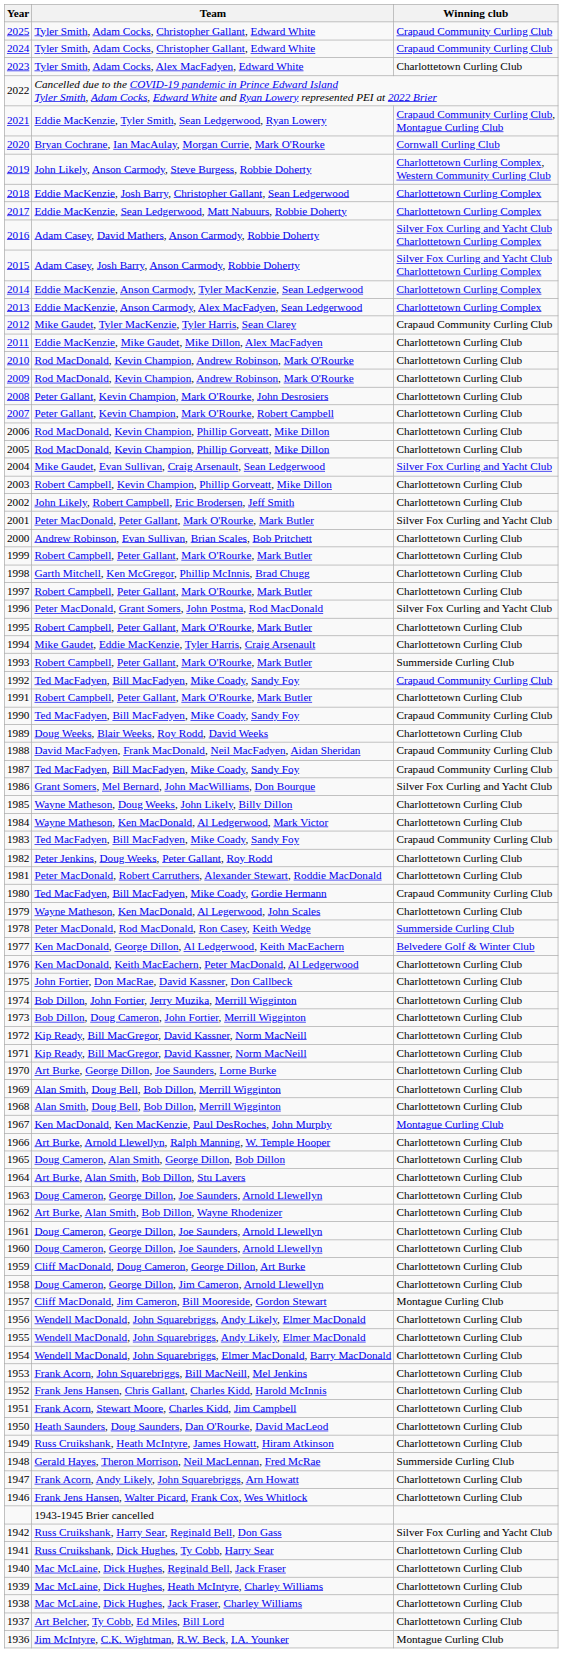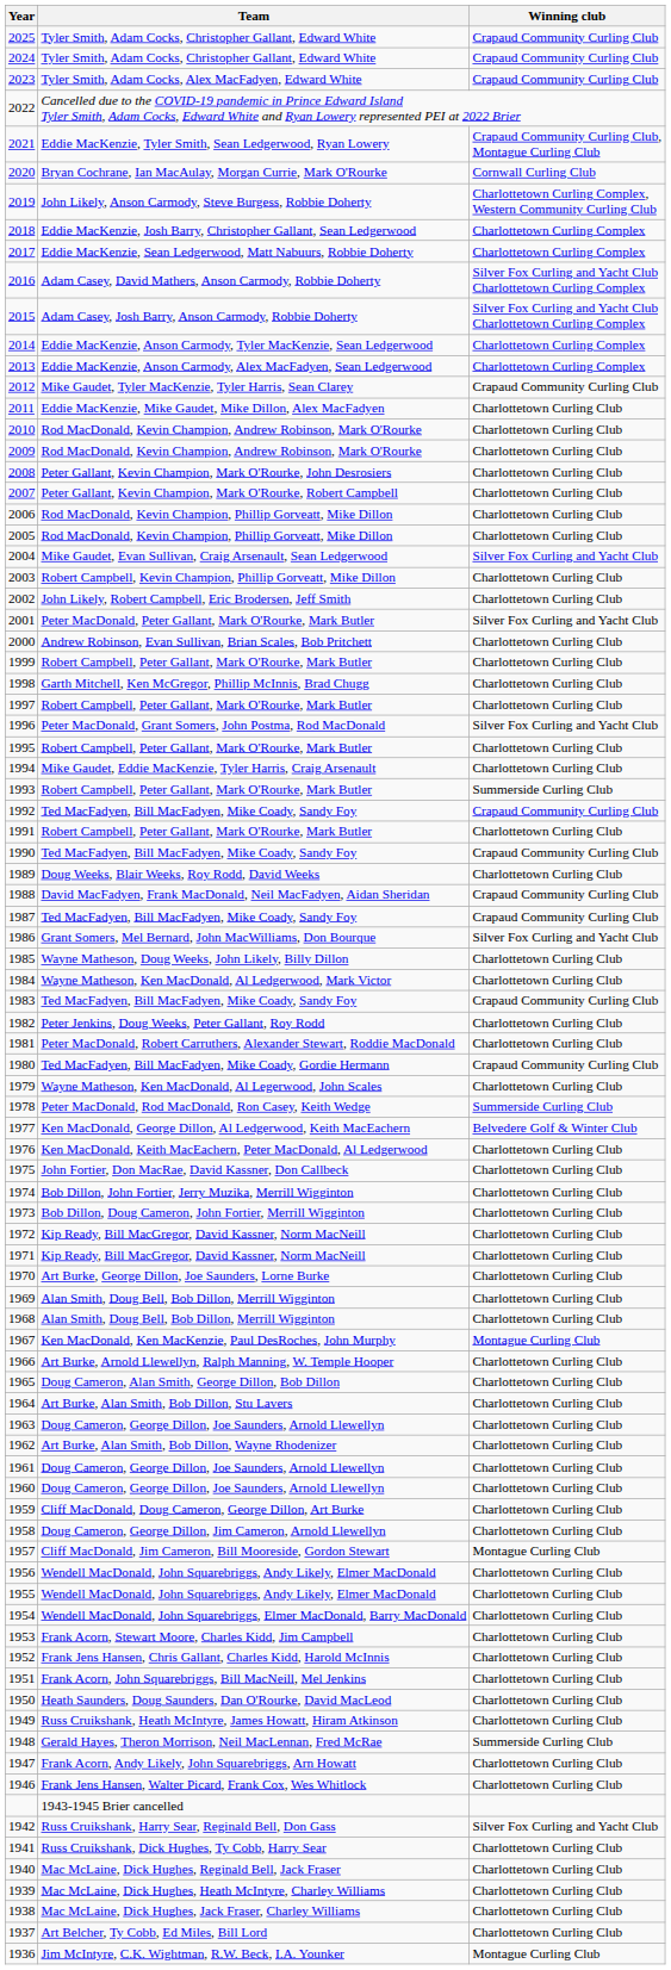2023 | Winning club: Charlottetown Curling Club -> Crapaud Community Curling Club
1953 | Team: Frank Acorn, John Squarebriggs, Bill MacNeill, Mel Jenkins -> Frank Acorn, Stewart Moore, Charles Kidd, Jim Campbell
1951 | Team: Frank Acorn, Stewart Moore, Charles Kidd, Jim Campbell -> Frank Acorn, John Squarebriggs, Bill MacNeill, Mel Jenkins
